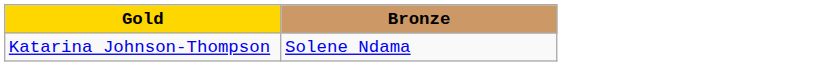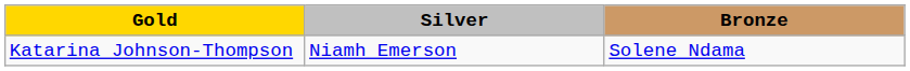+ column: Silver | Niamh Emerson
